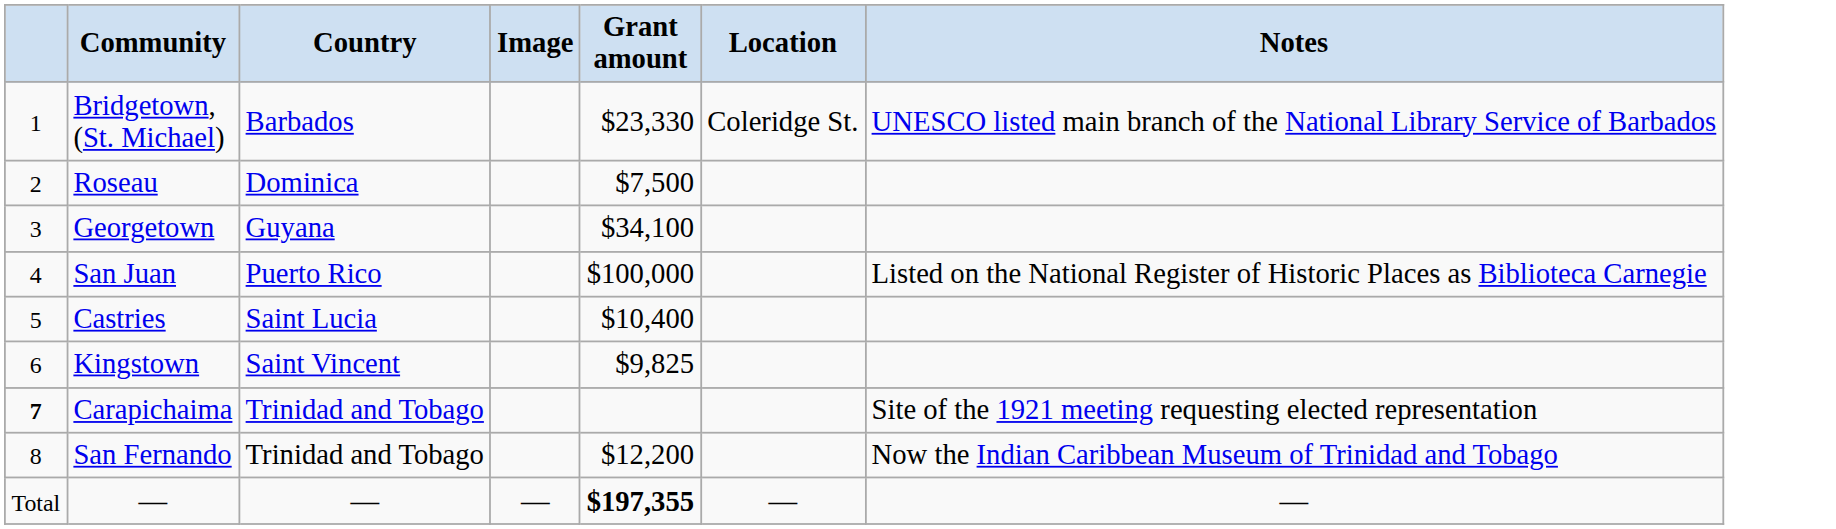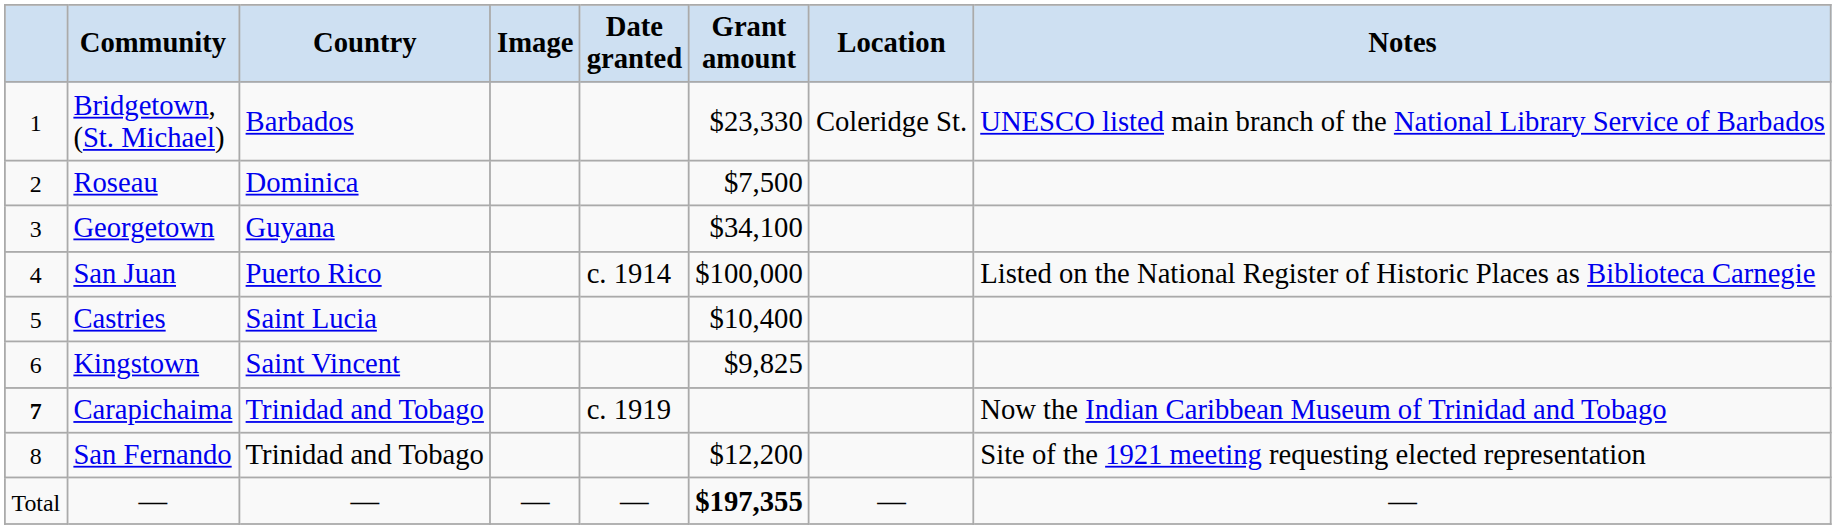+ column: Date granted | c. 1914 | c. 1919 | —
Carapichaima | Notes: Site of the 1921 meeting requesting elected representation -> Now the Indian Caribbean Museum of Trinidad and Tobago
San Fernando | Notes: Now the Indian Caribbean Museum of Trinidad and Tobago -> Site of the 1921 meeting requesting elected representation
